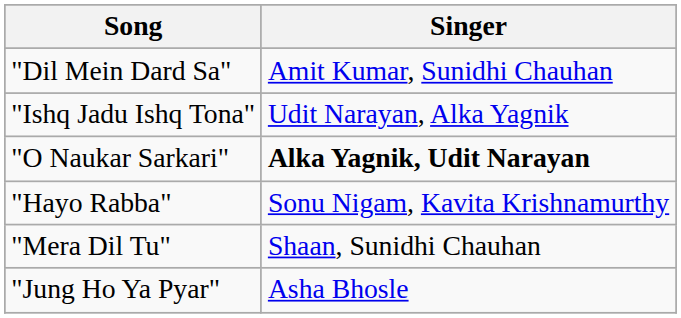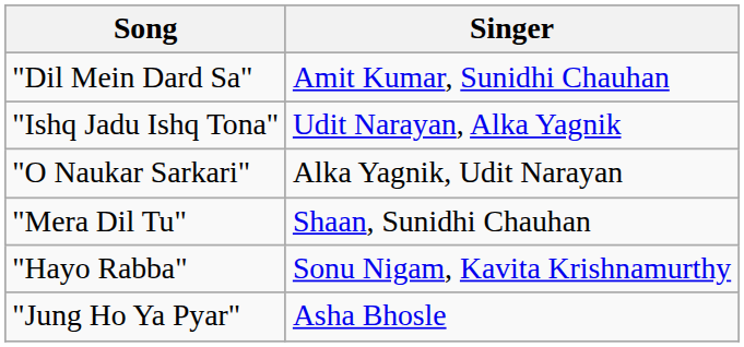"O Naukar Sarkari" | Singer: bold -> normal
rows swapped: "Mera Dil Tu" <-> "Hayo Rabba"
